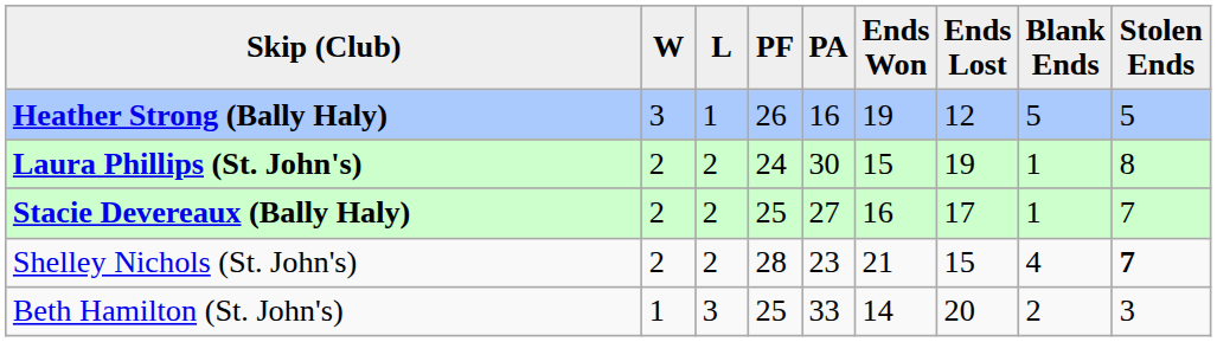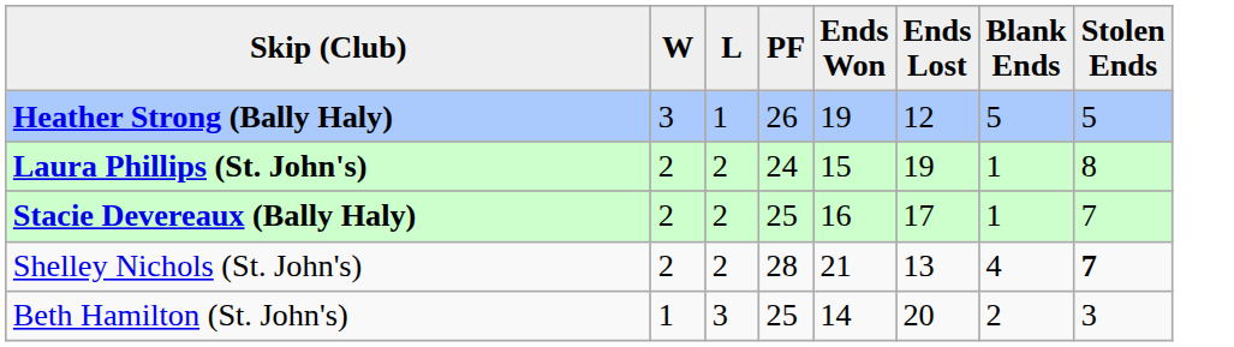- column: PA | 16 | 30 | 27 | 23 | 33
Shelley Nichols (St. John's) | Ends Lost: 15 -> 13
